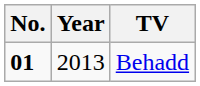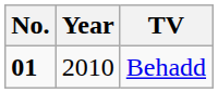Behadd | Year: 2013 -> 2010
